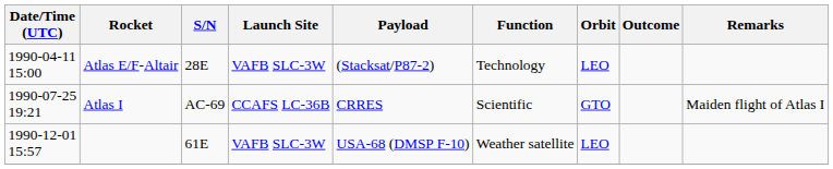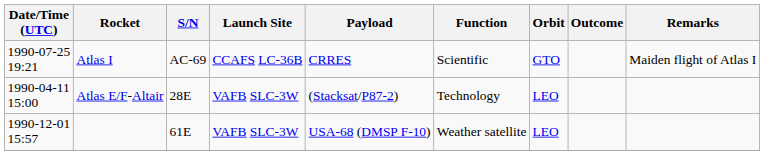rows swapped: Atlas E/F-Altair <-> Atlas I
